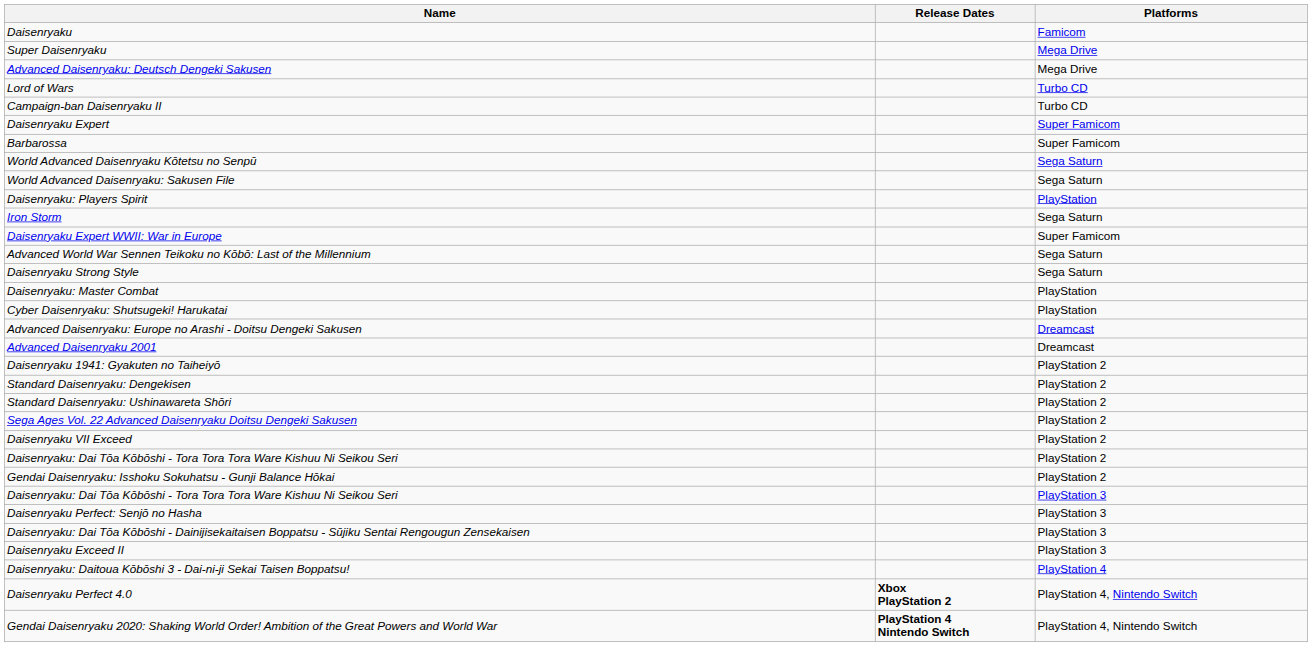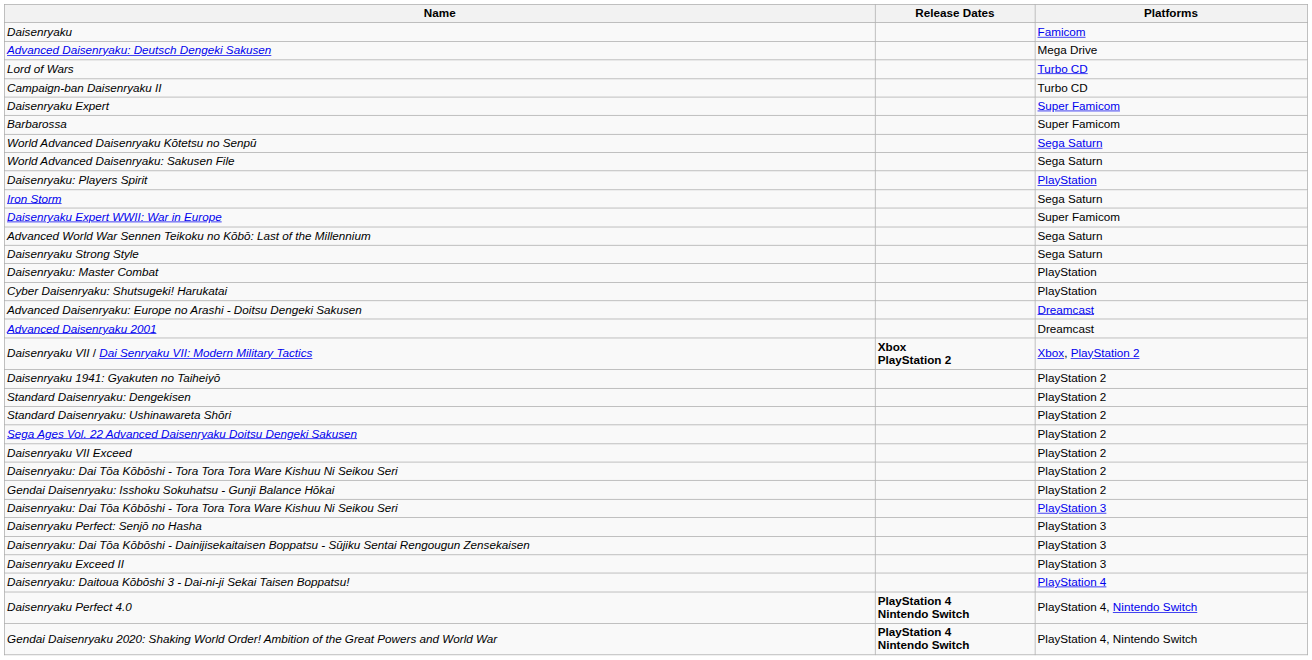- row: Super Daisenryaku | Mega Drive
+ row: Daisenryaku VII / Dai Senryaku VII: Modern Military Tactics | Xbox PlayStation 2 | Xbox, PlayStation 2
Daisenryaku Perfect 4.0 | Release Dates: Xbox PlayStation 2 -> PlayStation 4 Nintendo Switch
